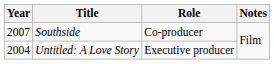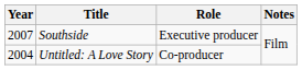Southside | Role: Co-producer -> Executive producer
Untitled: A Love Story | Role: Executive producer -> Co-producer
